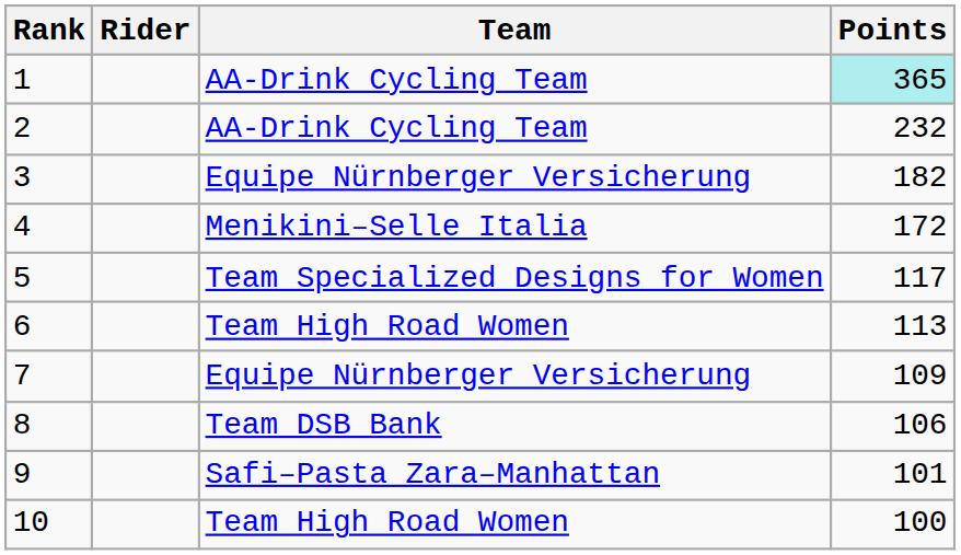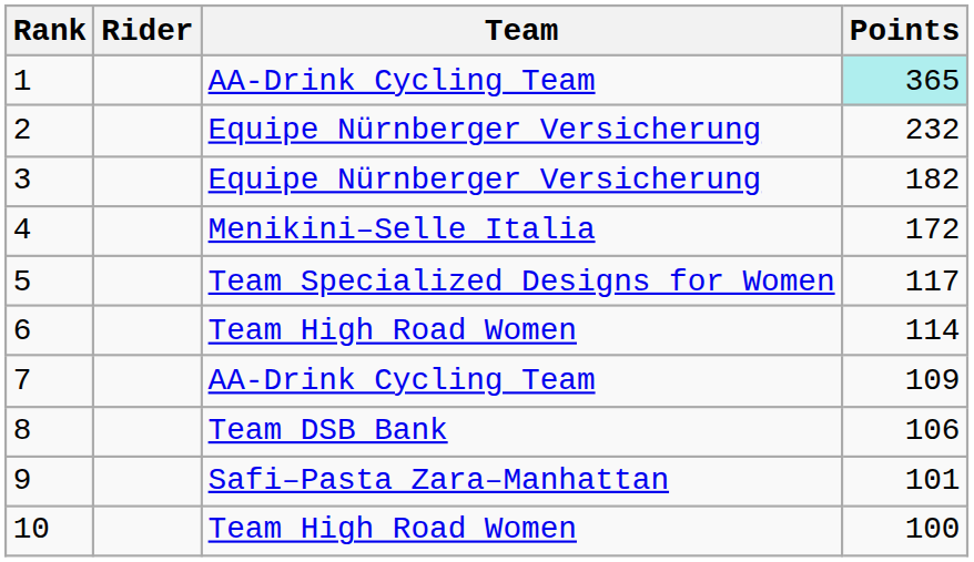2 | Team: AA-Drink Cycling Team -> Equipe Nürnberger Versicherung
6 | Points: 113 -> 114
7 | Team: Equipe Nürnberger Versicherung -> AA-Drink Cycling Team
